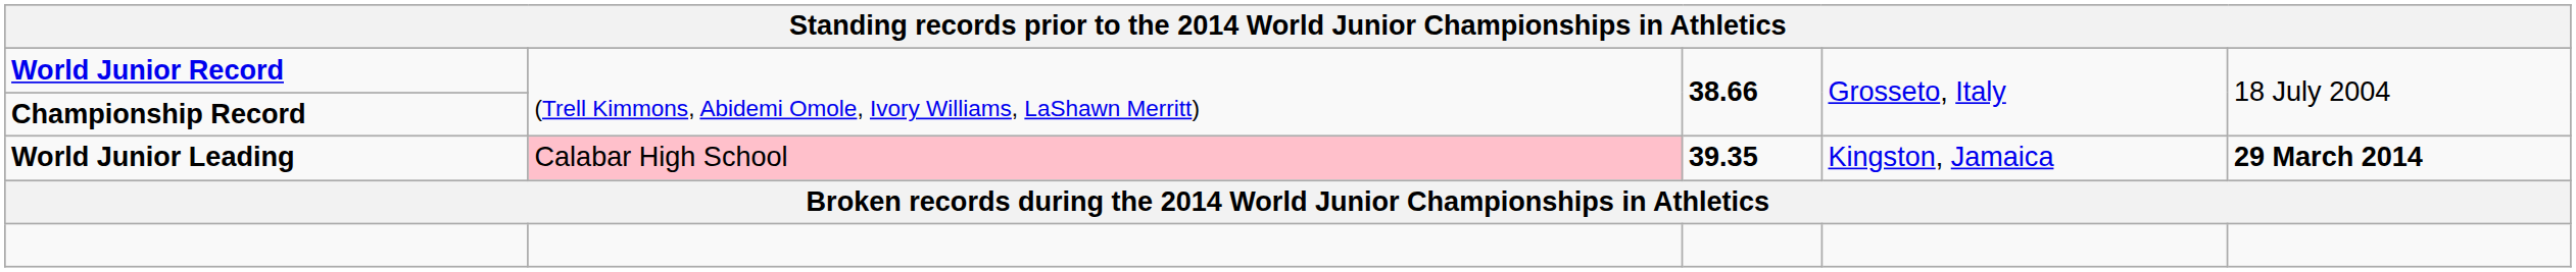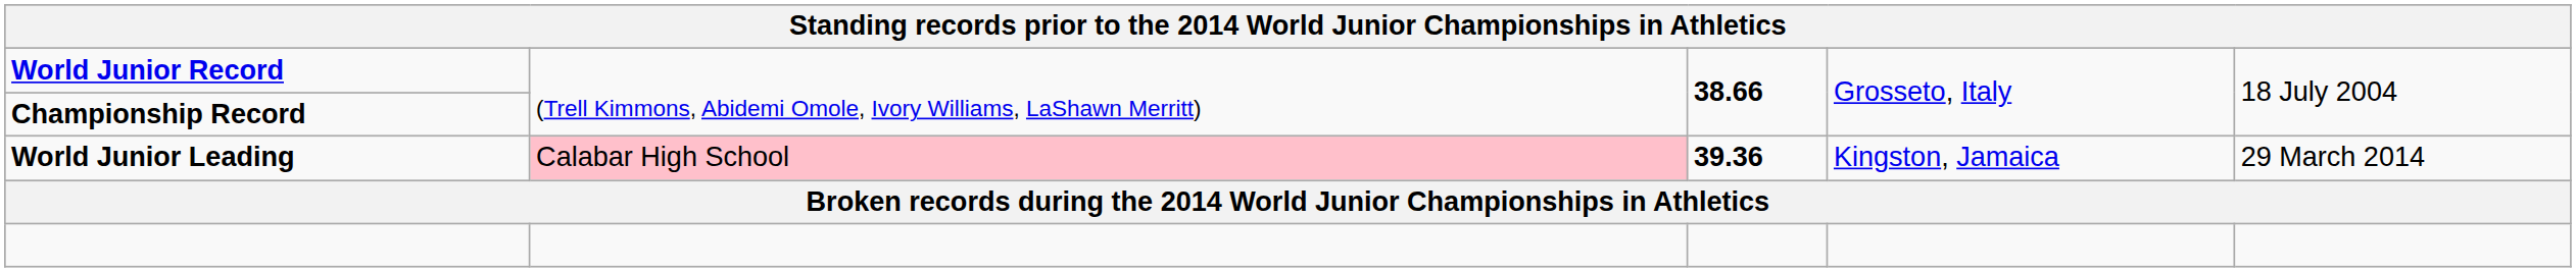World Junior Leading | column 3: 39.35 -> 39.36
World Junior Leading | column 5: bold -> normal
